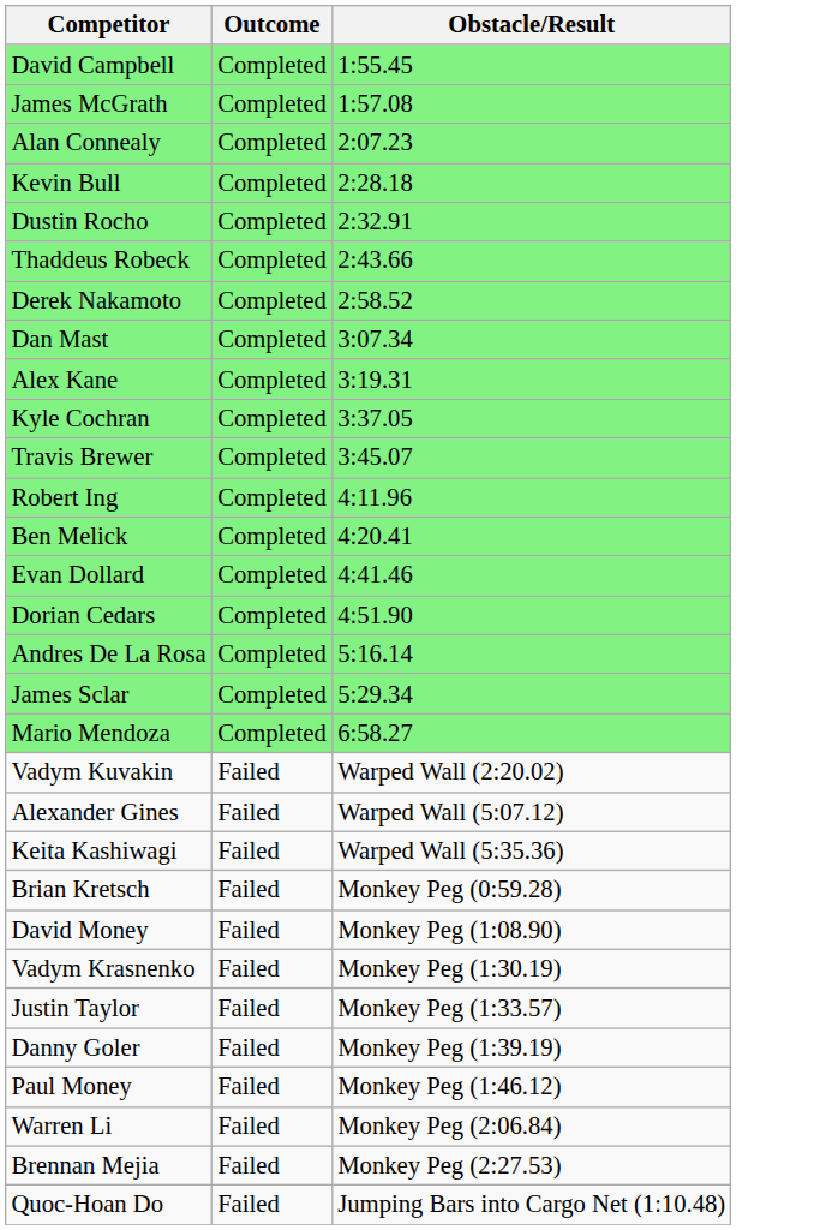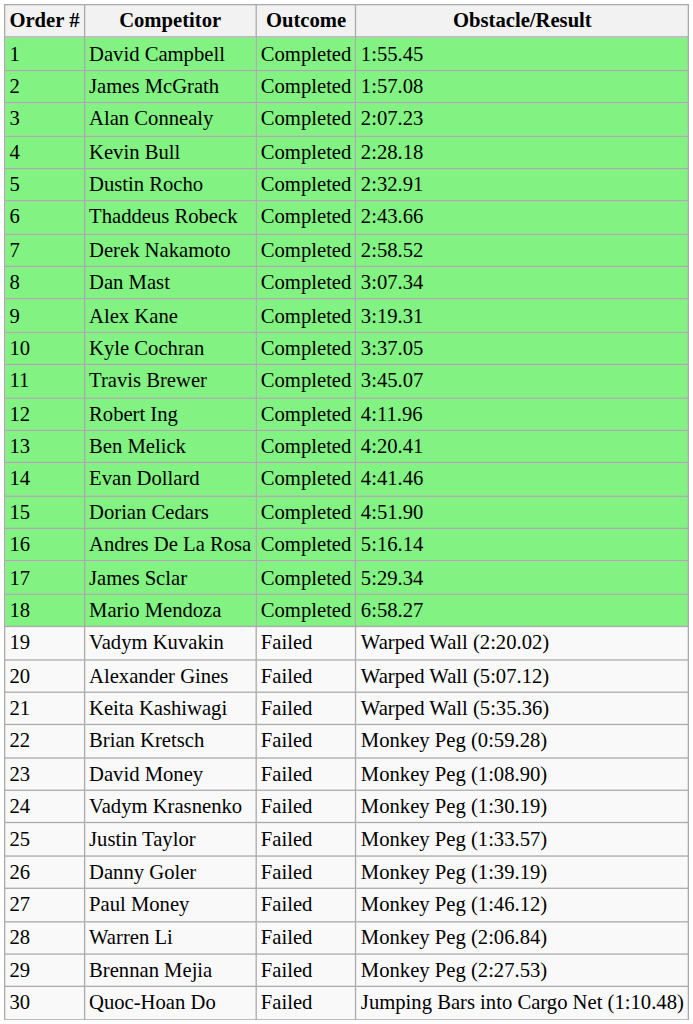+ column: Order # | 1 | 2 | 3 | 4 | 5 | 6 | 7 | 8 | 9 | 10 | 11 | 12 | 13 | 14 | 15 | 16 | 17 | 18 | 19 | 20 | 21 | 22 | 23 | 24 | 25 | 26 | 27 | 28 | 29 | 30
